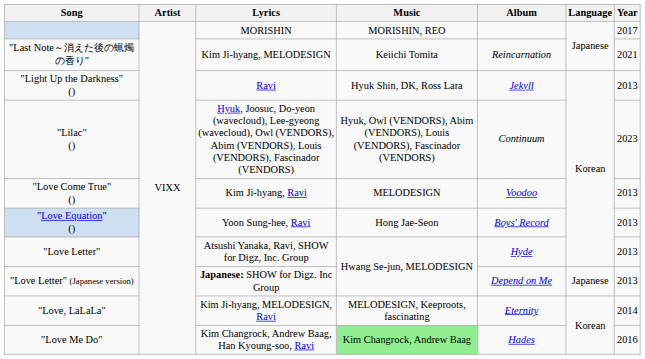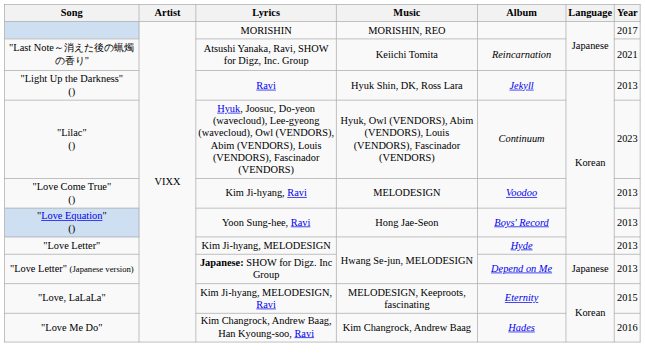"Last Note～消えた後の蝋燭の香り" | Lyrics: Kim Ji-hyang, MELODESIGN -> Atsushi Yanaka, Ravi, SHOW for Digz, Inc. Group
"Love Letter" | Lyrics: Atsushi Yanaka, Ravi, SHOW for Digz, Inc. Group -> Kim Ji-hyang, MELODESIGN
"Love, LaLaLa" | Year: 2014 -> 2015
"Love Me Do" | Music: lightgreen background -> no background
